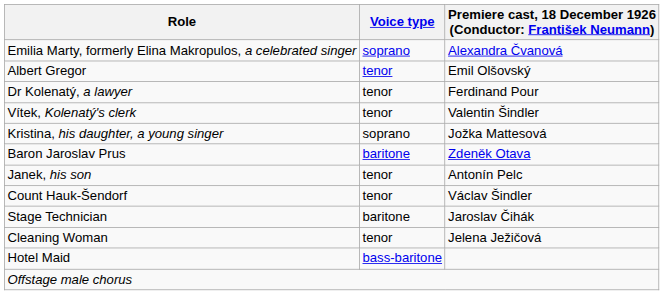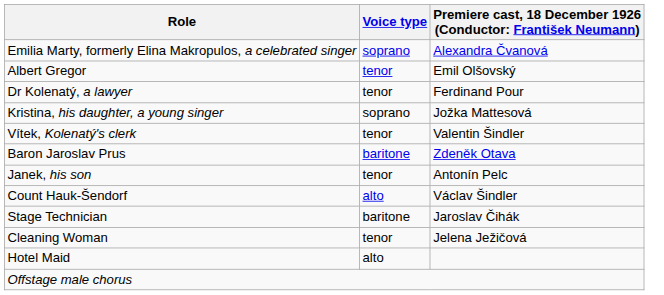rows swapped: Vítek, Kolenatý's clerk <-> Kristina, his daughter, a young singer
Count Hauk-Šendorf | Voice type: tenor -> alto
Hotel Maid | Voice type: bass-baritone -> alto
